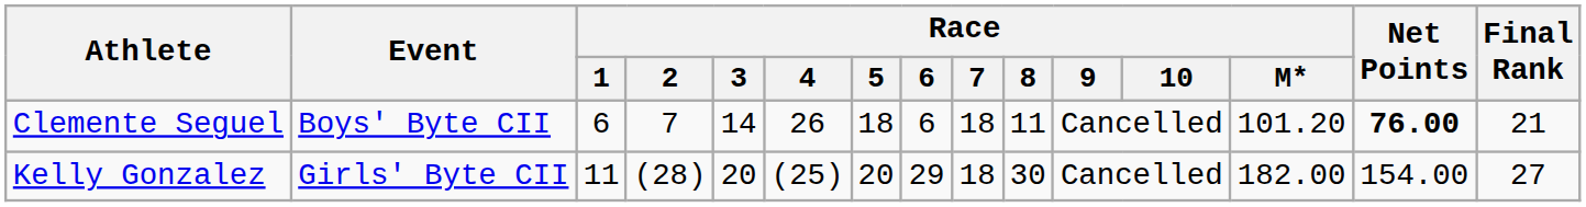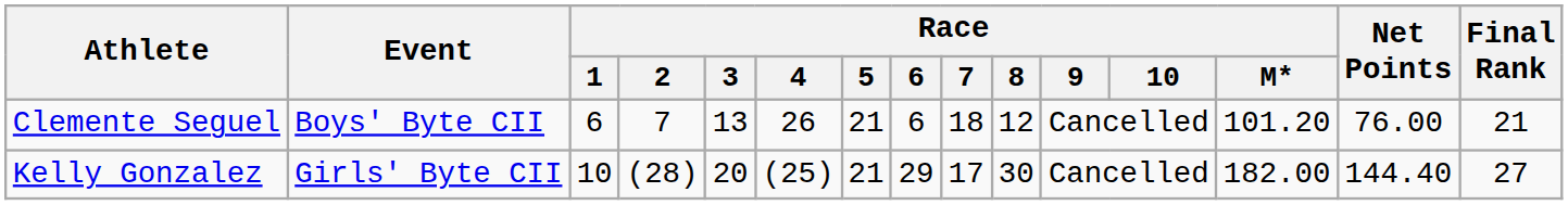Clemente Seguel | Race / 3: 14 -> 13
Clemente Seguel | Race / 5: 18 -> 21
Clemente Seguel | Race / 8: 11 -> 12
Clemente Seguel | Net Points: bold -> normal
Kelly Gonzalez | Race / 1: 11 -> 10
Kelly Gonzalez | Race / 5: 20 -> 21
Kelly Gonzalez | Race / 7: 18 -> 17
Kelly Gonzalez | Net Points: 154.00 -> 144.40
